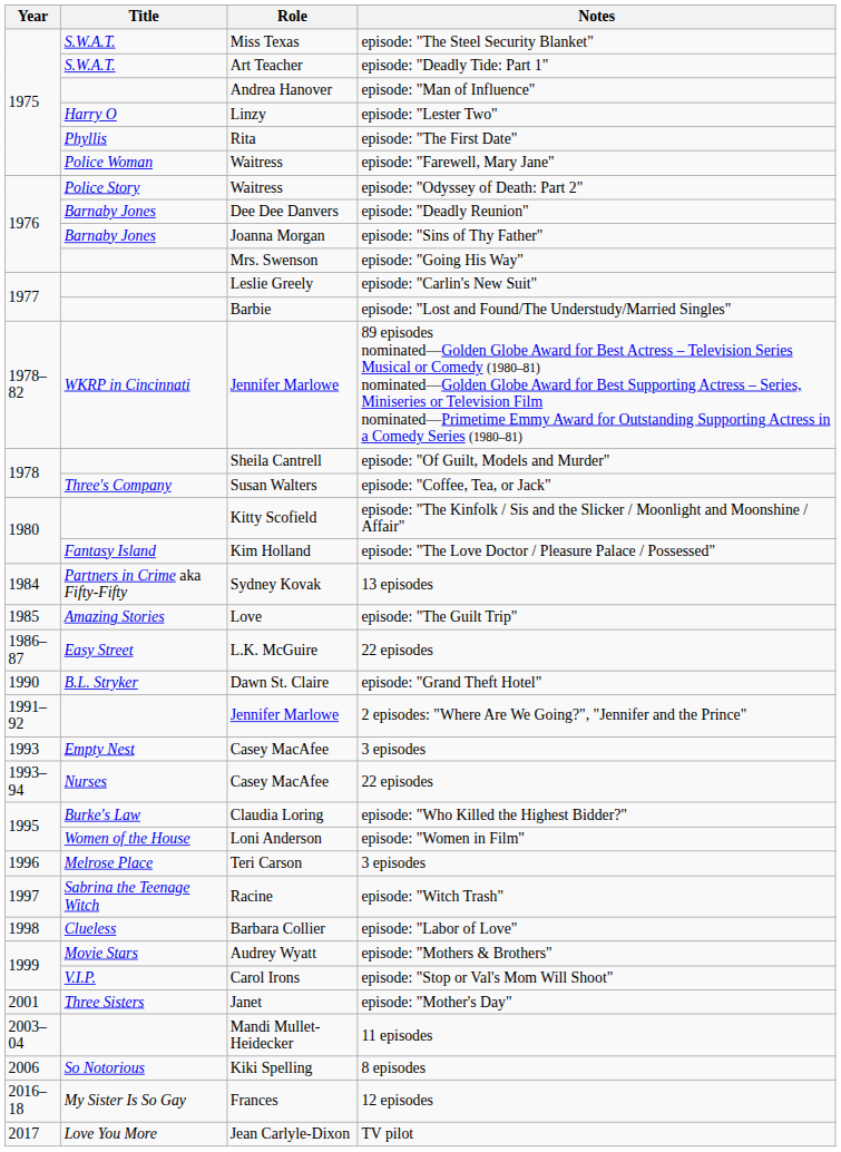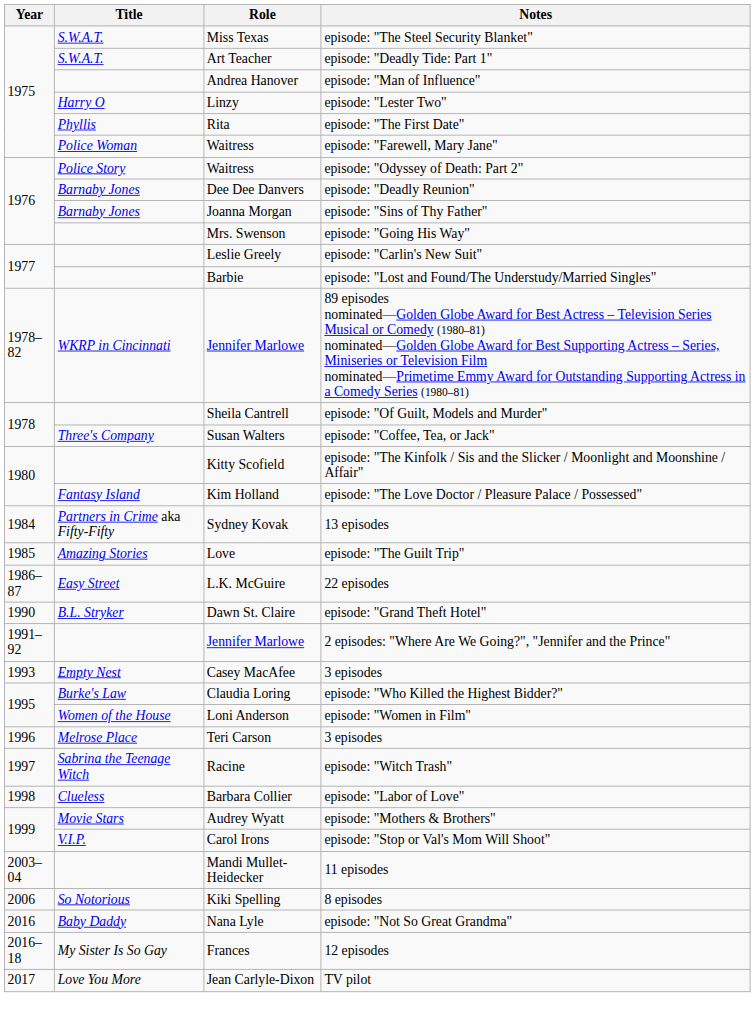- row: 1993–94 | Nurses | Casey MacAfee | 22 episodes
- row: 2001 | Three Sisters | Janet | episode: "Mother's Day"
+ row: 2016 | Baby Daddy | Nana Lyle | episode: "Not So Great Grandma"
